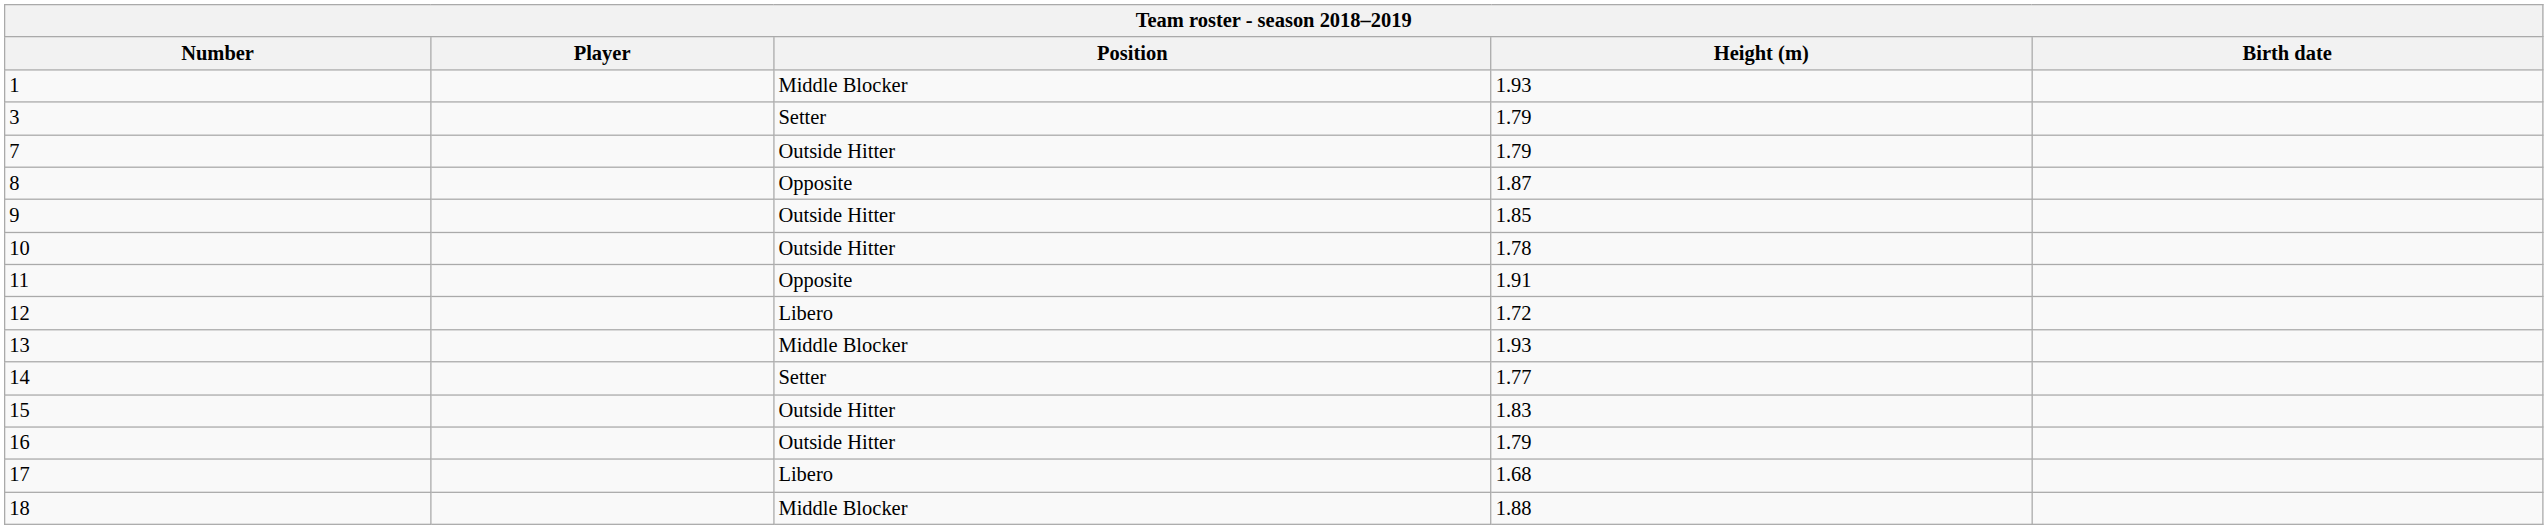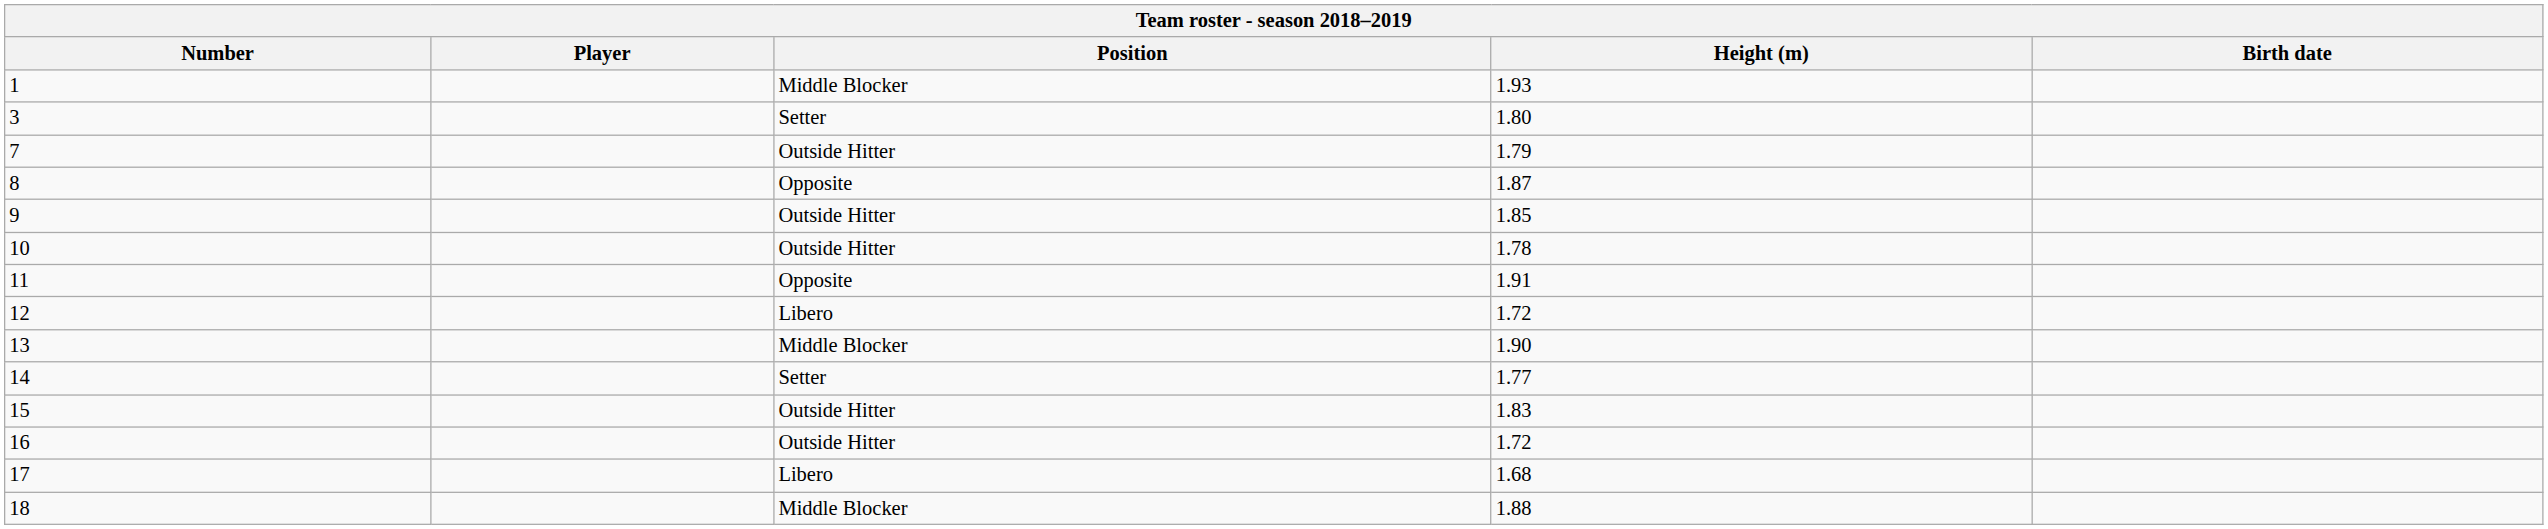3 | Height (m): 1.79 -> 1.80
13 | Height (m): 1.93 -> 1.90
16 | Height (m): 1.79 -> 1.72
